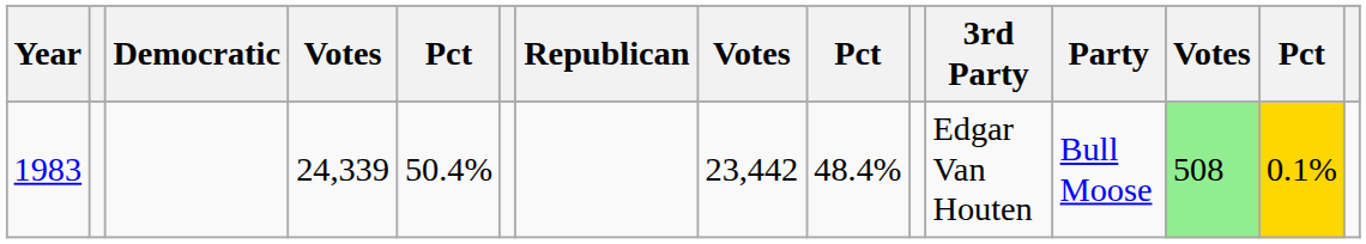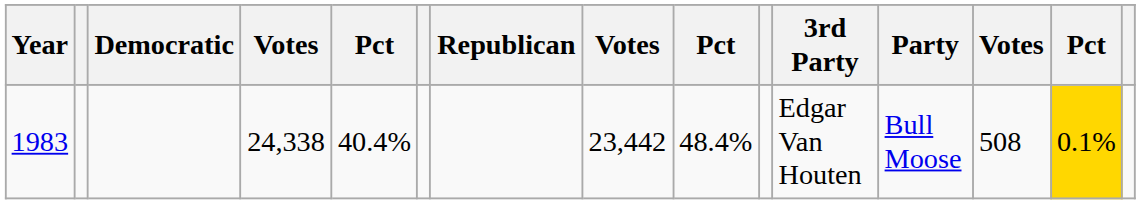1983 | column 4: 24,339 -> 24,338
1983 | column 5: 50.4% -> 40.4%
1983 | column 13: lightgreen background -> no background
